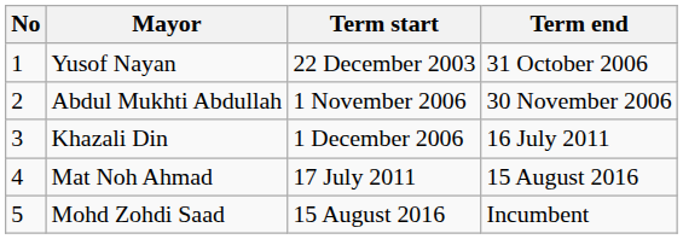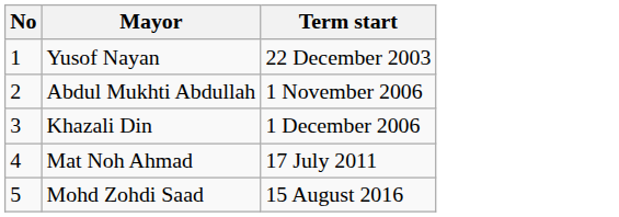- column: Term end | 31 October 2006 | 30 November 2006 | 16 July 2011 | 15 August 2016 | Incumbent
